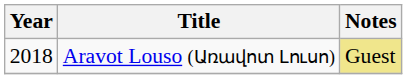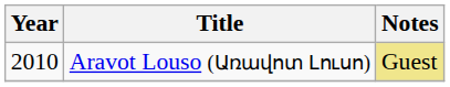Aravot Louso (Առավոտ Լուսո) | Year: 2018 -> 2010
